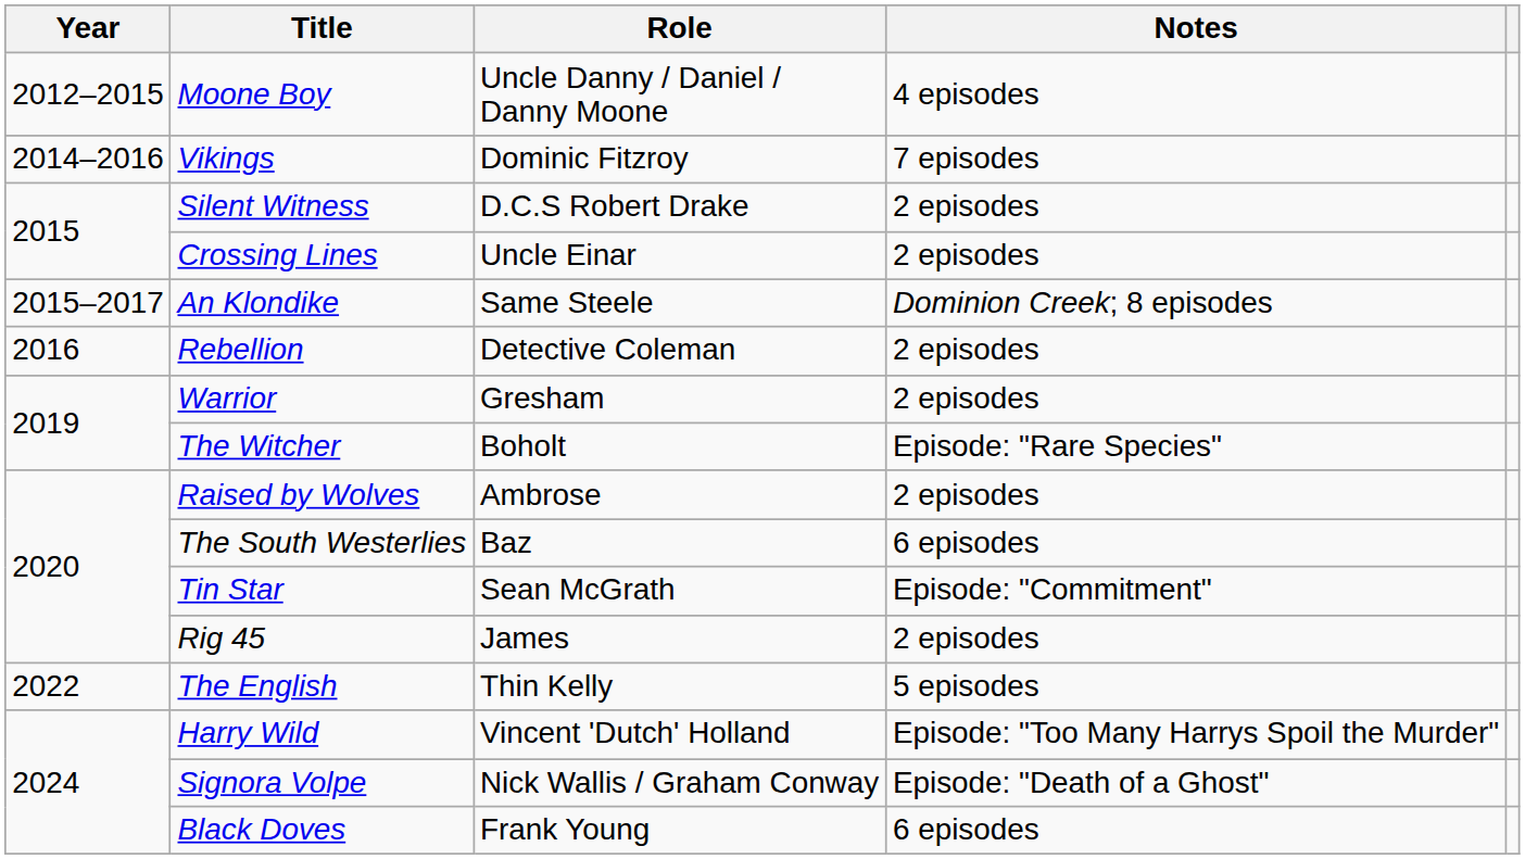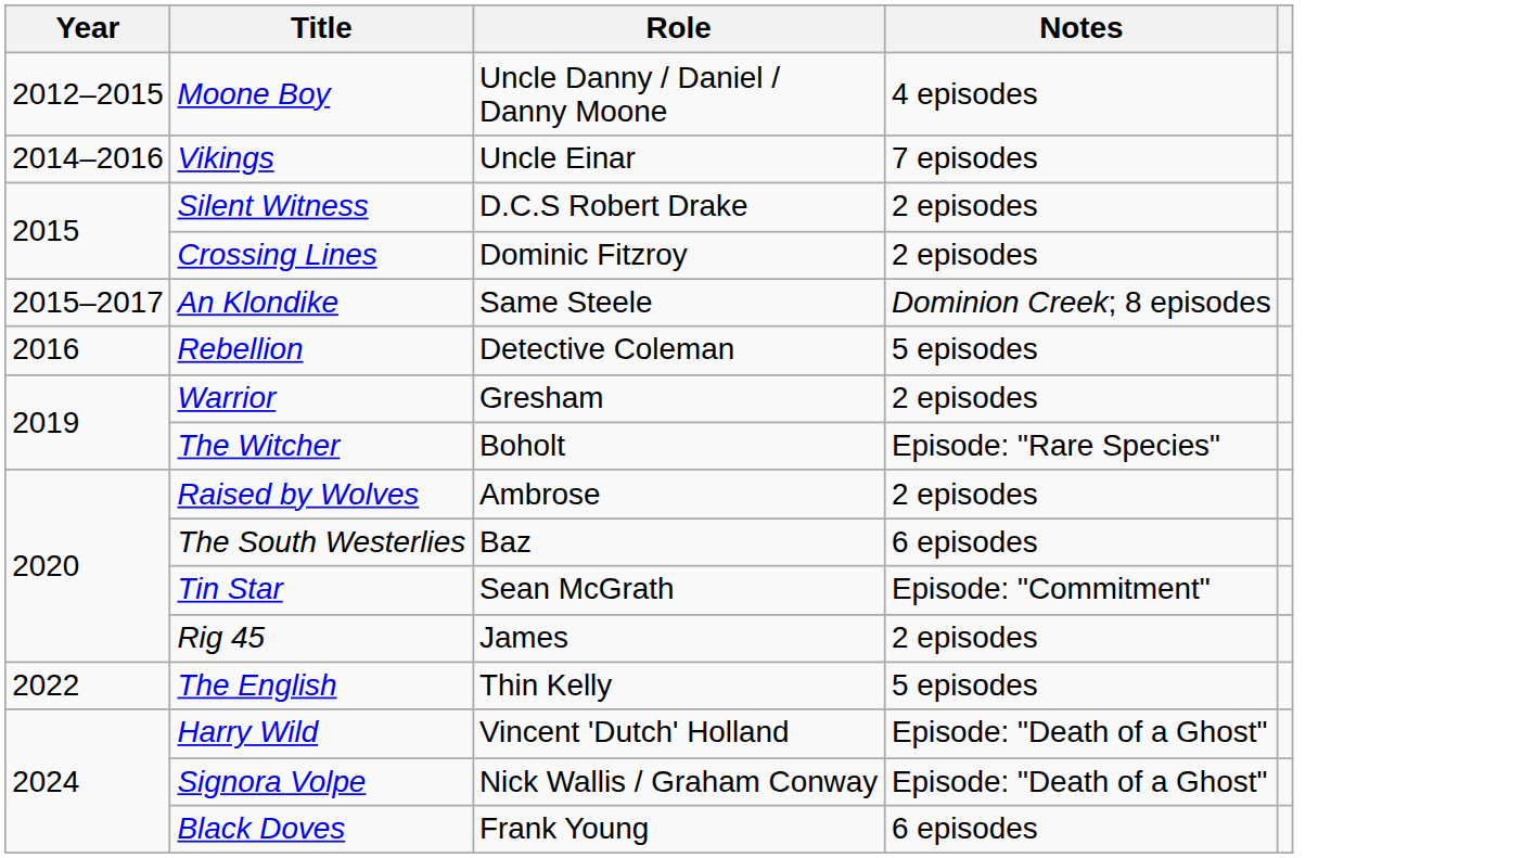Vikings | Role: Dominic Fitzroy -> Uncle Einar
Crossing Lines | Role: Uncle Einar -> Dominic Fitzroy
Rebellion | Notes: 2 episodes -> 5 episodes
Harry Wild | Notes: Episode: "Too Many Harrys Spoil the Murder" -> Episode: "Death of a Ghost"
